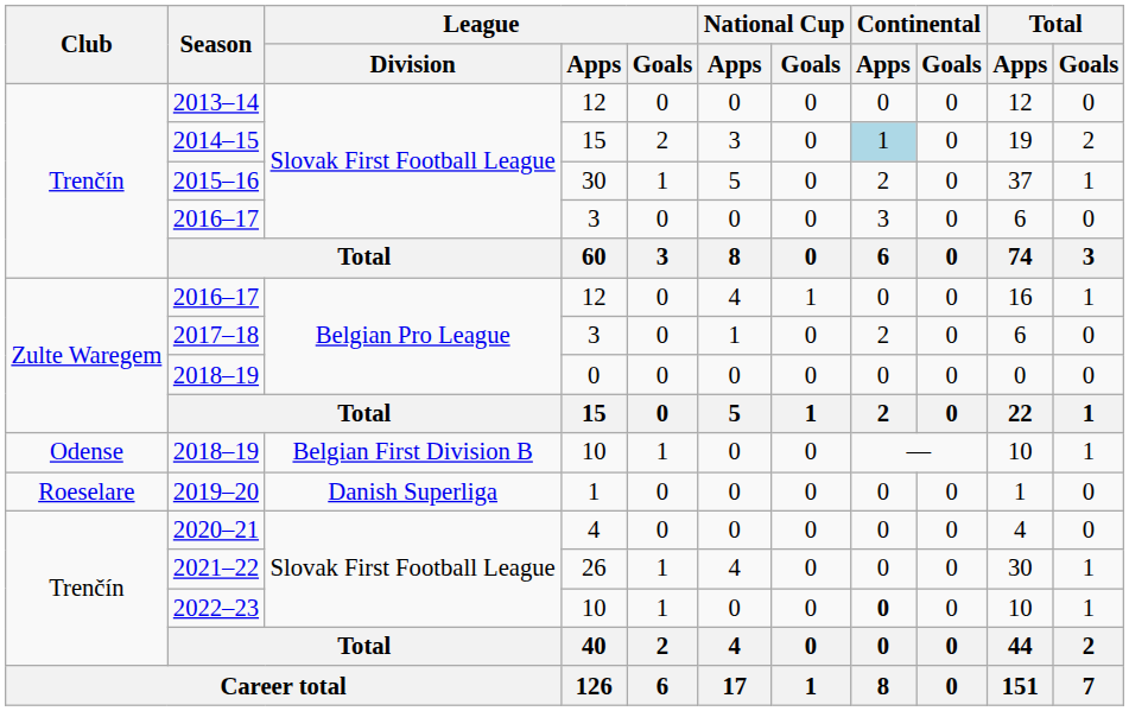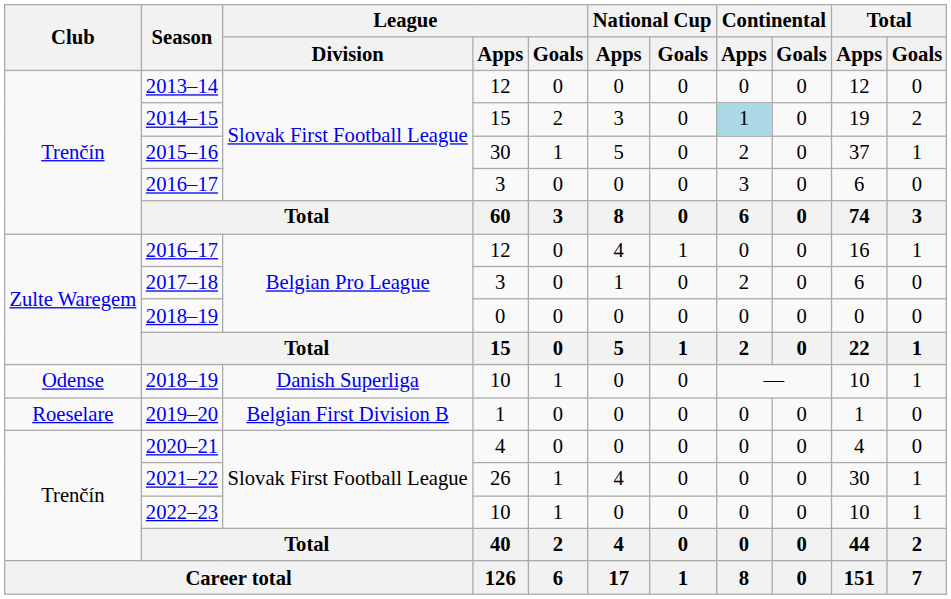2018–19 / 10 | League / Division: Belgian First Division B -> Danish Superliga
2019–20 | League / Division: Danish Superliga -> Belgian First Division B
2022–23 | Continental / Apps: bold -> normal
